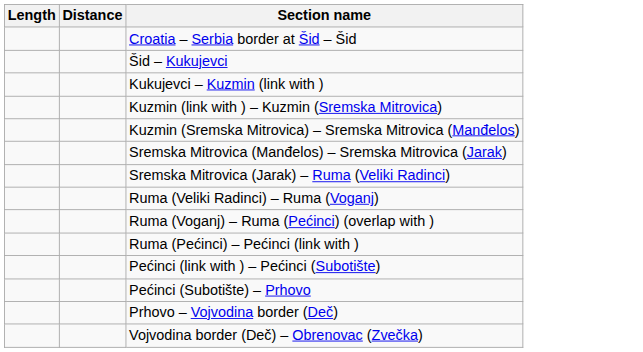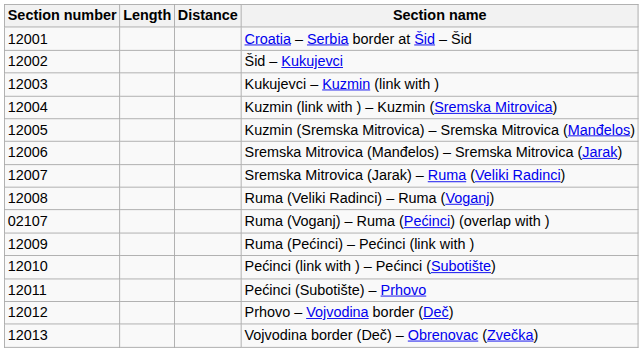+ column: Section number | 12001 | 12002 | 12003 | 12004 | 12005 | 12006 | 12007 | 12008 | 02107 | 12009 | 12010 | 12011 | 12012 | 12013
